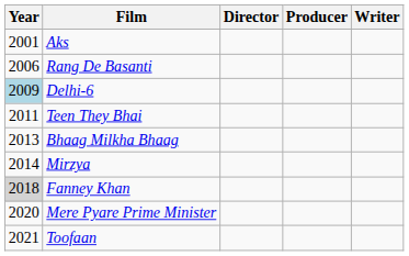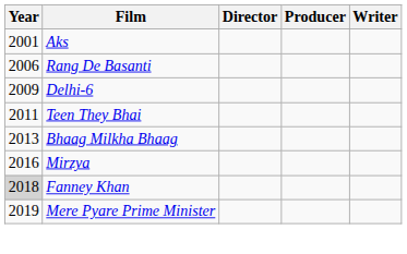Delhi-6 | Year: lightblue background -> no background
Mirzya | Year: 2014 -> 2016
Mere Pyare Prime Minister | Year: 2020 -> 2019
- row: 2021 | Toofaan
